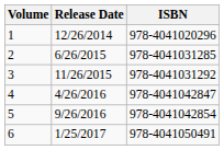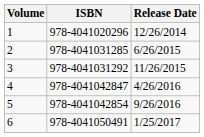columns swapped: Release Date <-> ISBN
